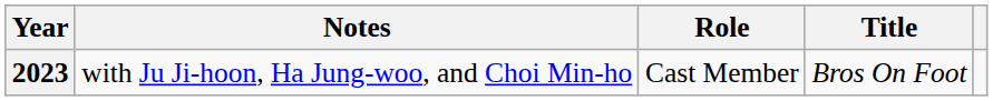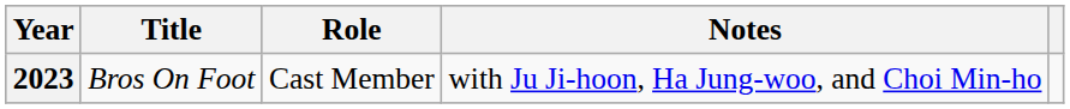columns swapped: Title <-> Notes
